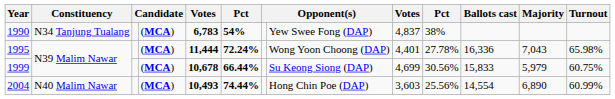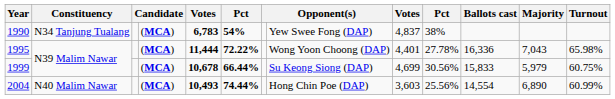1995 | column 6: 72.24% -> 72.22%
